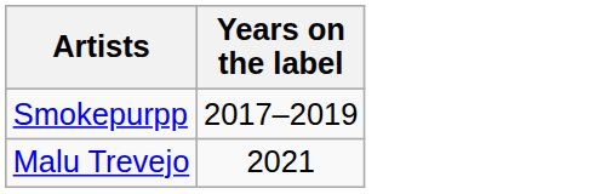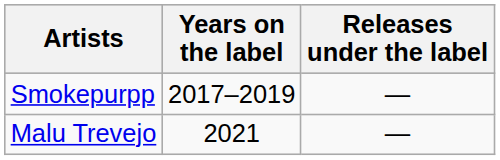+ column: Releases under the label | — | —
